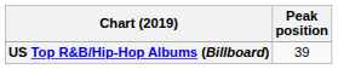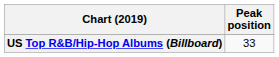US Top R&B/Hip-Hop Albums (Billboard) | Peak position: 39 -> 33
